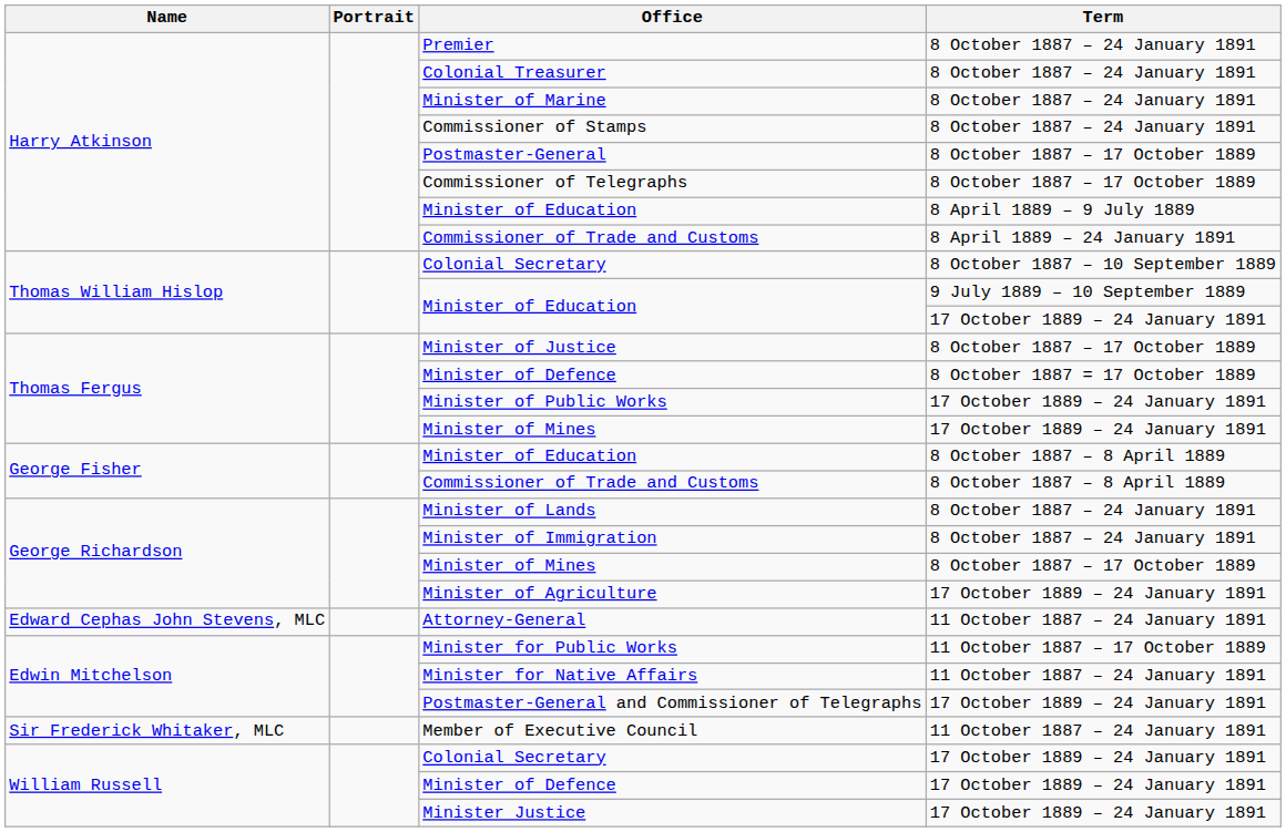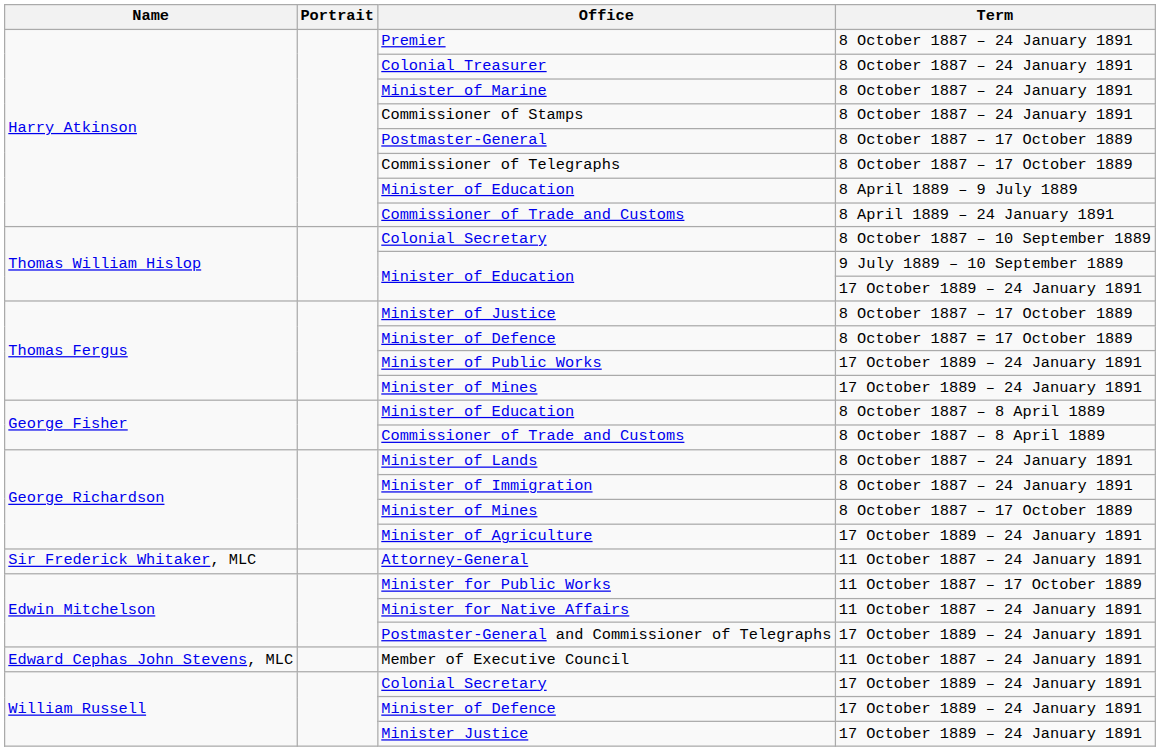Attorney-General | Name: Edward Cephas John Stevens, MLC -> Sir Frederick Whitaker, MLC
Member of Executive Council | Name: Sir Frederick Whitaker, MLC -> Edward Cephas John Stevens, MLC
